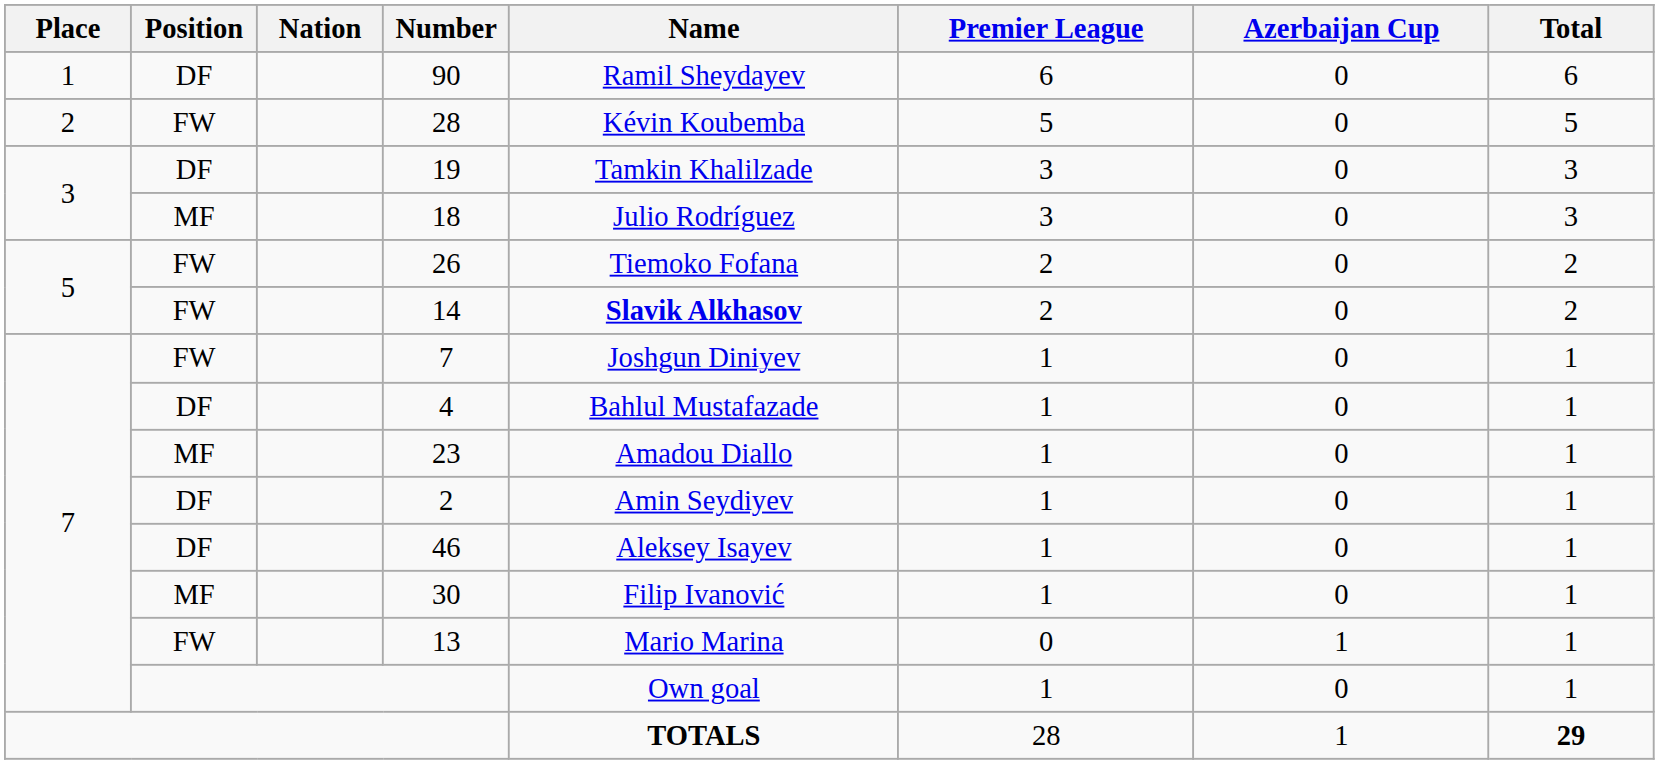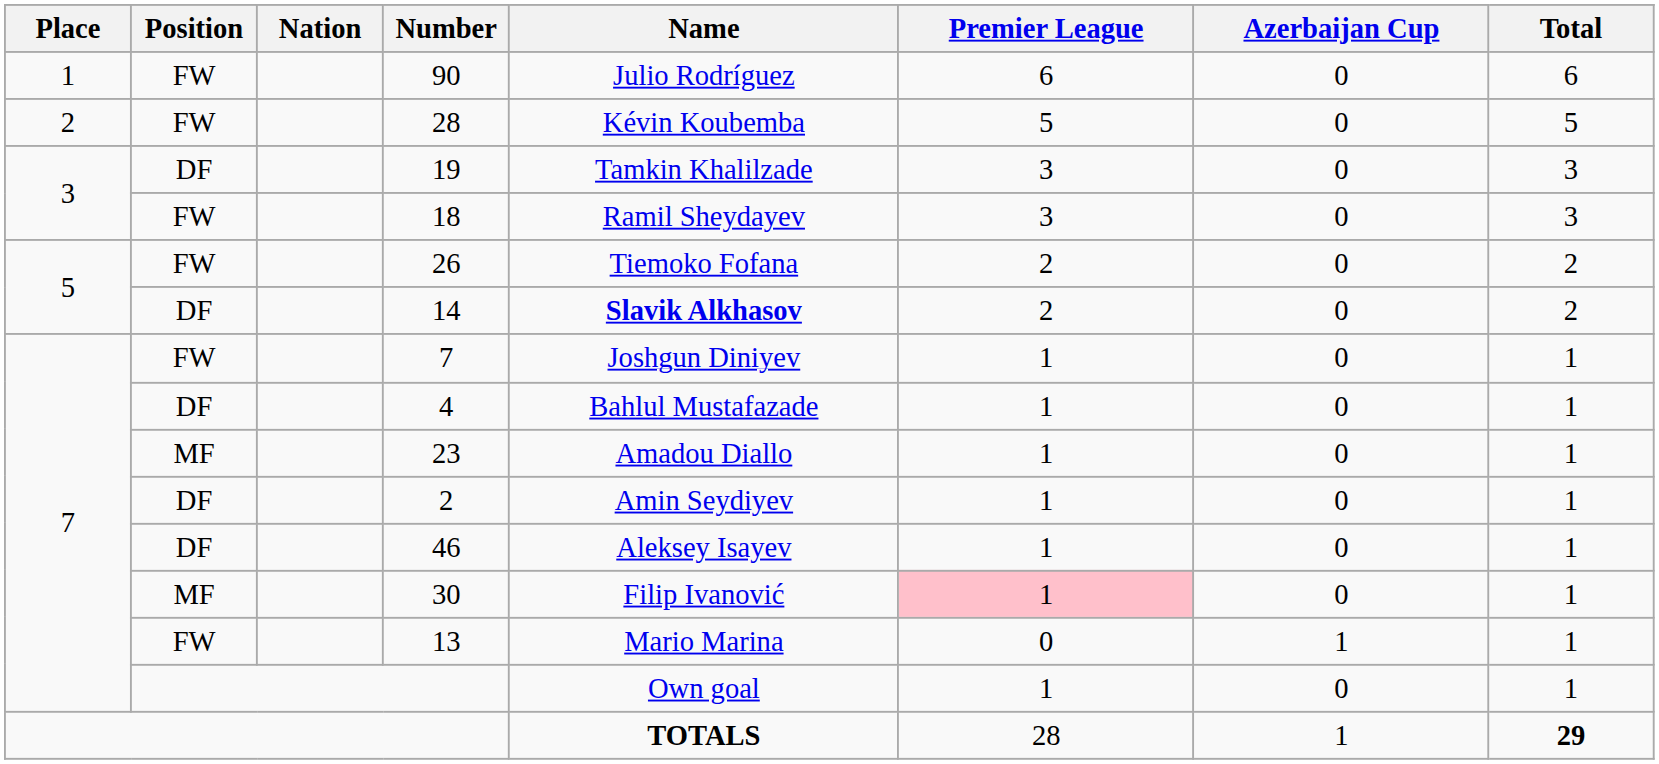90 | Position: DF -> FW
90 | Name: Ramil Sheydayev -> Julio Rodríguez
18 | Position: MF -> FW
18 | Name: Julio Rodríguez -> Ramil Sheydayev
14 | Position: FW -> DF
30 | Premier League: no background -> pink background
